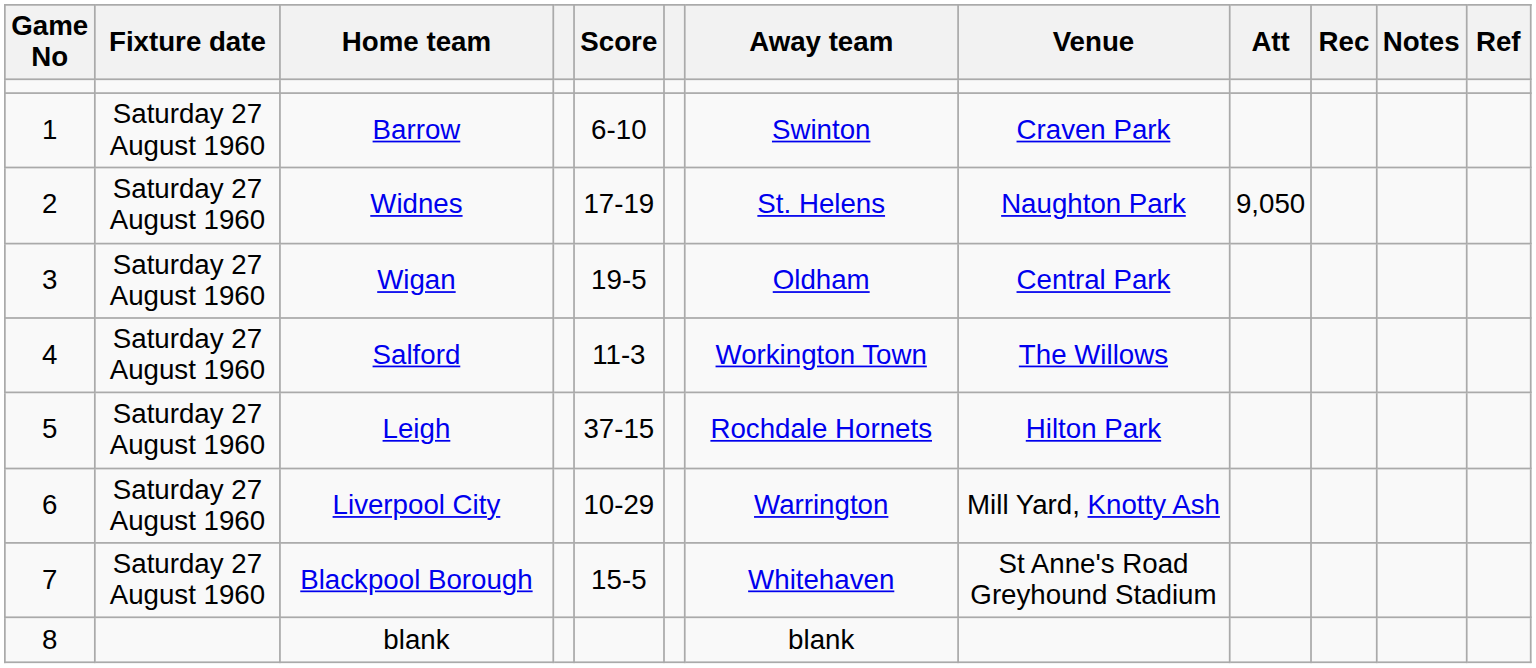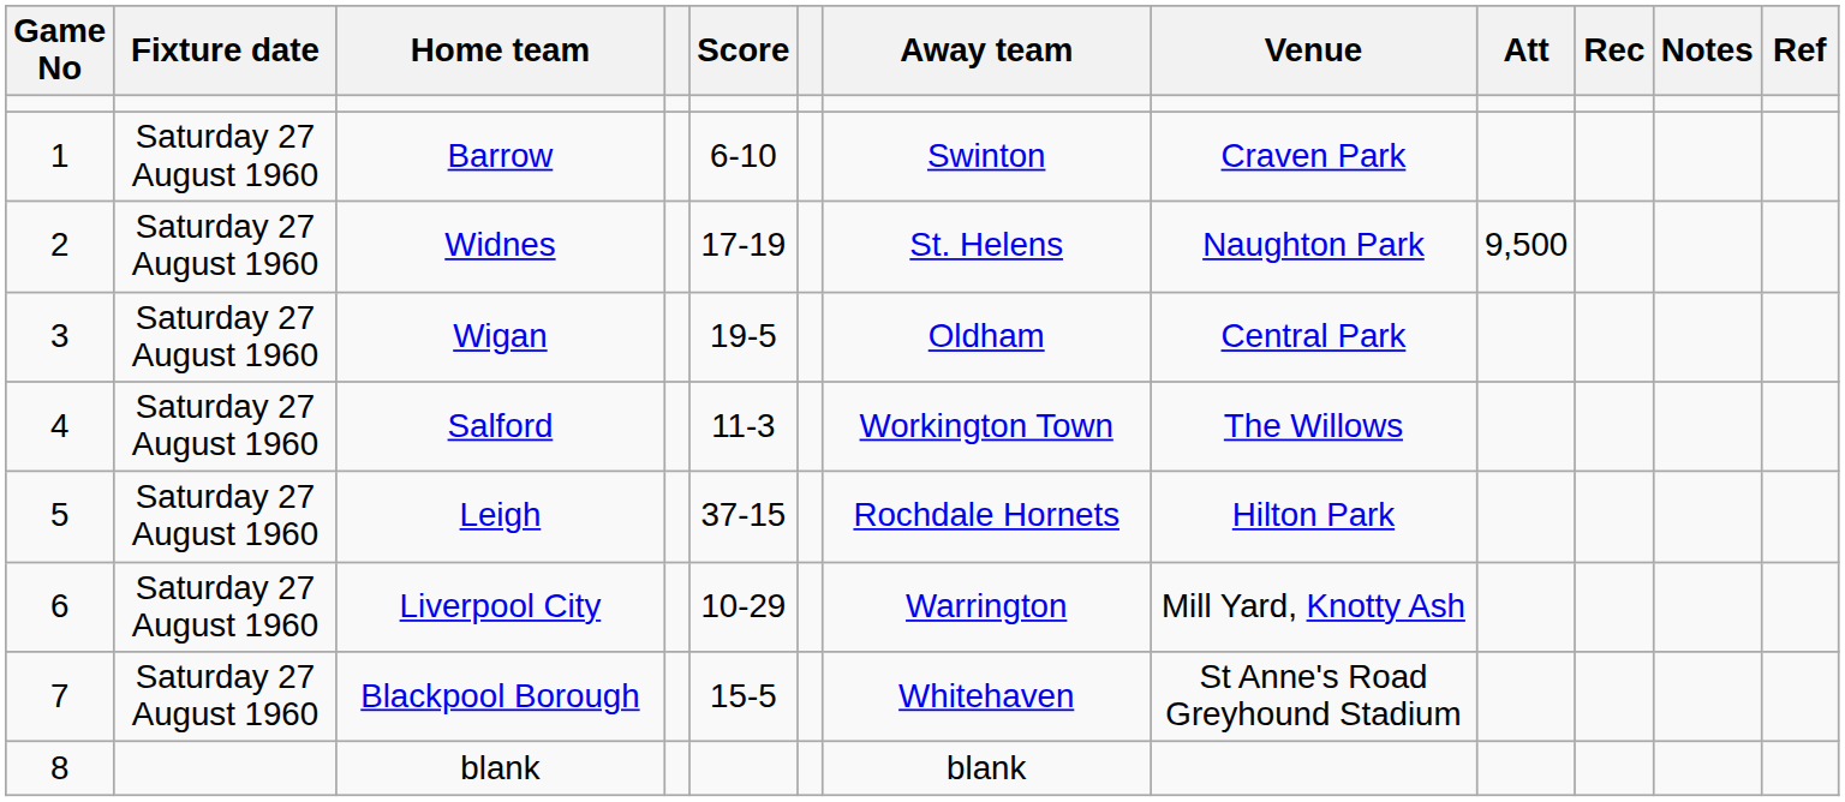Widnes | Att: 9,050 -> 9,500
